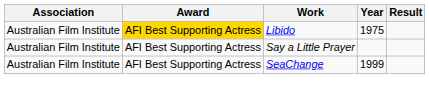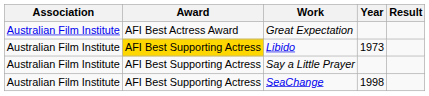+ row: Australian Film Institute | AFI Best Actress Award | Great Expectation
Libido | Year: 1975 -> 1973
SeaChange | Year: 1999 -> 1998
